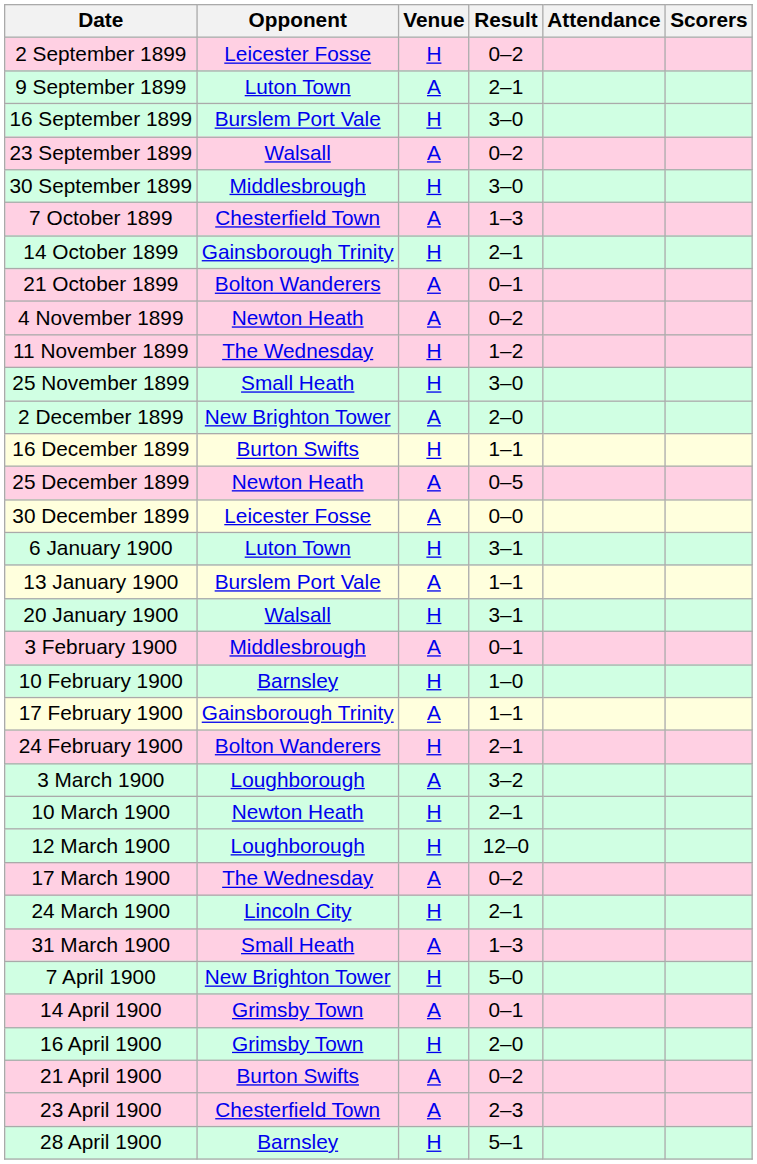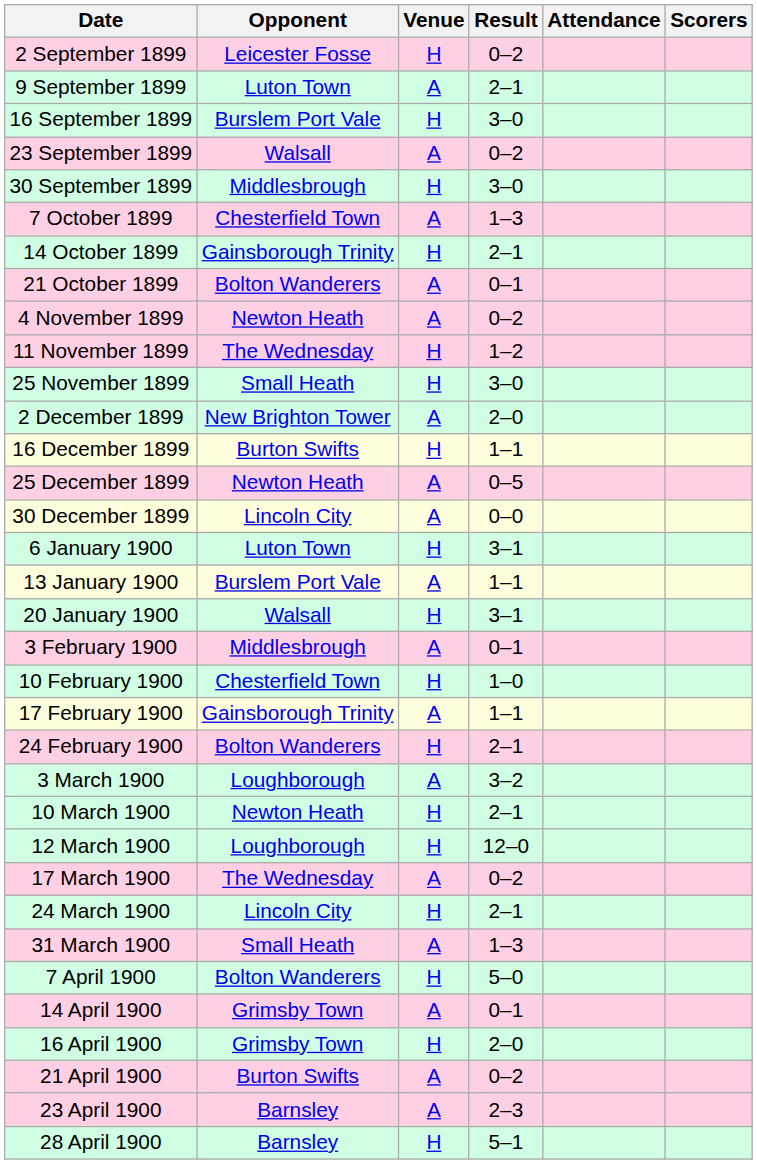30 December 1899 | Opponent: Leicester Fosse -> Lincoln City
10 February 1900 | Opponent: Barnsley -> Chesterfield Town
7 April 1900 | Opponent: New Brighton Tower -> Bolton Wanderers
23 April 1900 | Opponent: Chesterfield Town -> Barnsley
